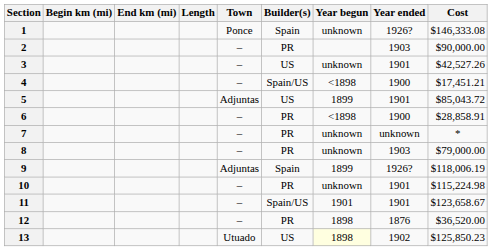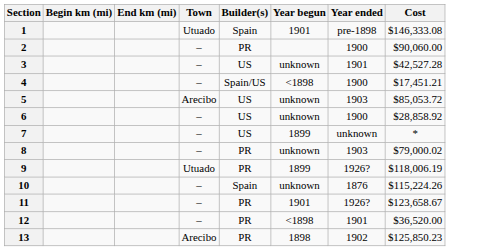- column: Length
1 | Town: Ponce -> Utuado
1 | Year begun: unknown -> 1901
1 | Year ended: 1926? -> pre-1898
2 | Year ended: 1903 -> 1900
2 | Cost: $90,000.00 -> $90,060.00
3 | Cost: $42,527.26 -> $42,527.28
5 | Town: Adjuntas -> Arecibo
5 | Year begun: 1899 -> unknown
5 | Year ended: 1901 -> 1903
5 | Cost: $85,043.72 -> $85,053.72
6 | Builder(s): PR -> US
6 | Year begun: <1898 -> unknown
6 | Cost: $28,858.91 -> $28,858.92
7 | Builder(s): PR -> US
7 | Year begun: unknown -> 1899
8 | Cost: $79,000.00 -> $79,000.02
9 | Town: Adjuntas -> Utuado
9 | Builder(s): Spain -> PR
10 | Builder(s): PR -> Spain
10 | Year ended: 1901 -> 1876
10 | Cost: $115,224.98 -> $115,224.26
11 | Builder(s): Spain/US -> PR
11 | Year ended: 1901 -> 1926?
12 | Year begun: 1898 -> <1898
12 | Year ended: 1876 -> 1901
13 | Town: Utuado -> Arecibo
13 | Builder(s): US -> PR
13 | Year begun: lightyellow background -> no background
